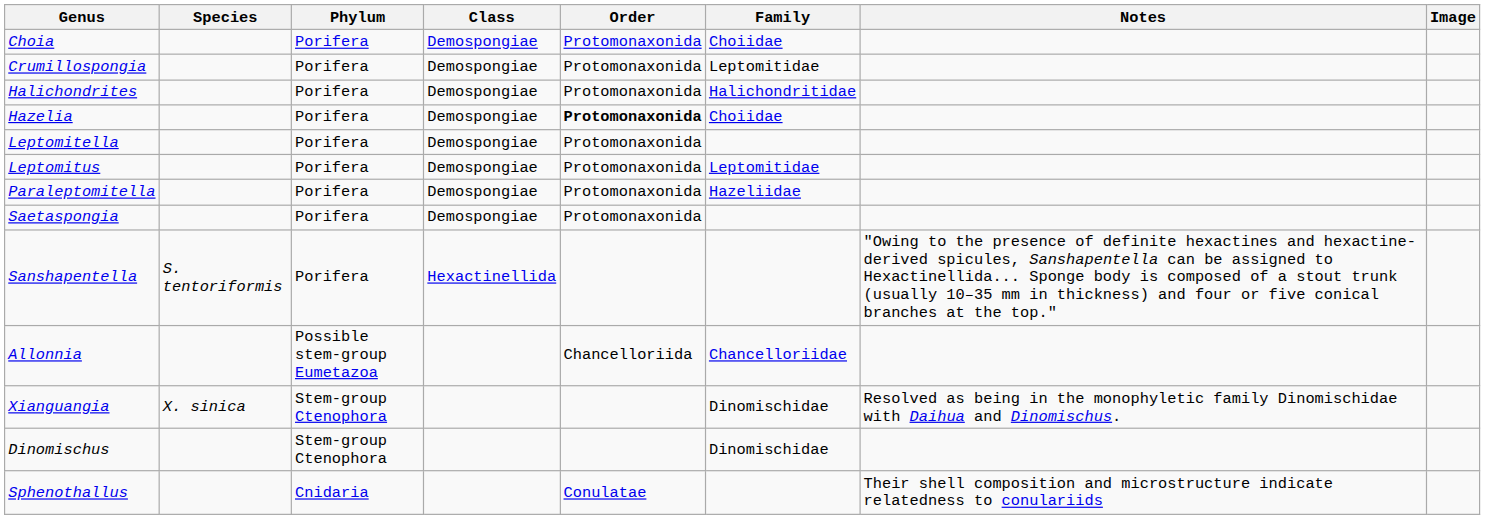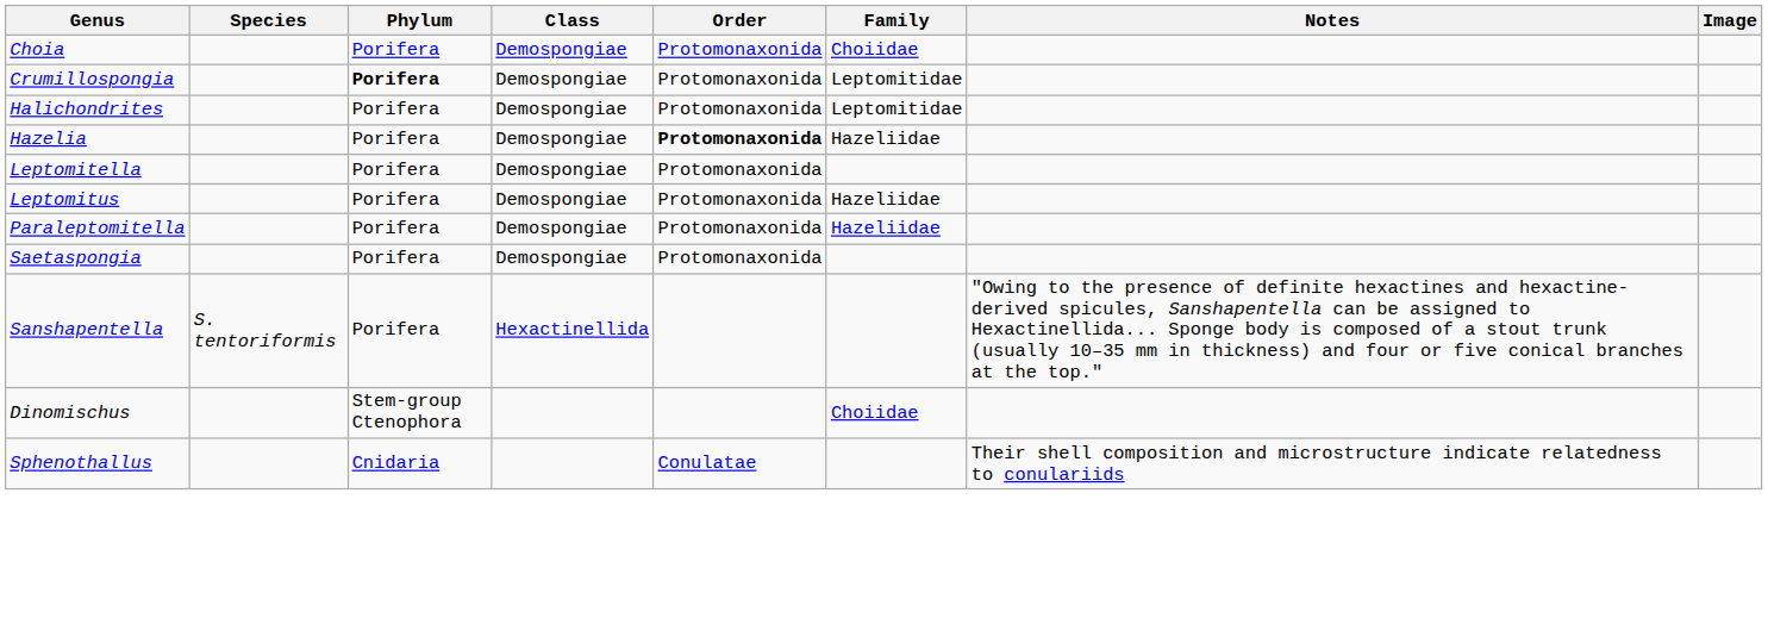Crumillospongia | Phylum: normal -> bold
Halichondrites | Family: Halichondritidae -> Leptomitidae
Hazelia | Family: Choiidae -> Hazeliidae
Leptomitus | Family: Leptomitidae -> Hazeliidae
- row: Allonnia | Possible stem-group Eumetazoa | Chancelloriida | Chancelloriidae
- row: Xianguangia | X. sinica | Stem-group Ctenophora | Dinomischidae | Resolved as being in the monophyletic family Dinomischidae with Daihua and Dinomischus.
Dinomischus | Family: Dinomischidae -> Choiidae
